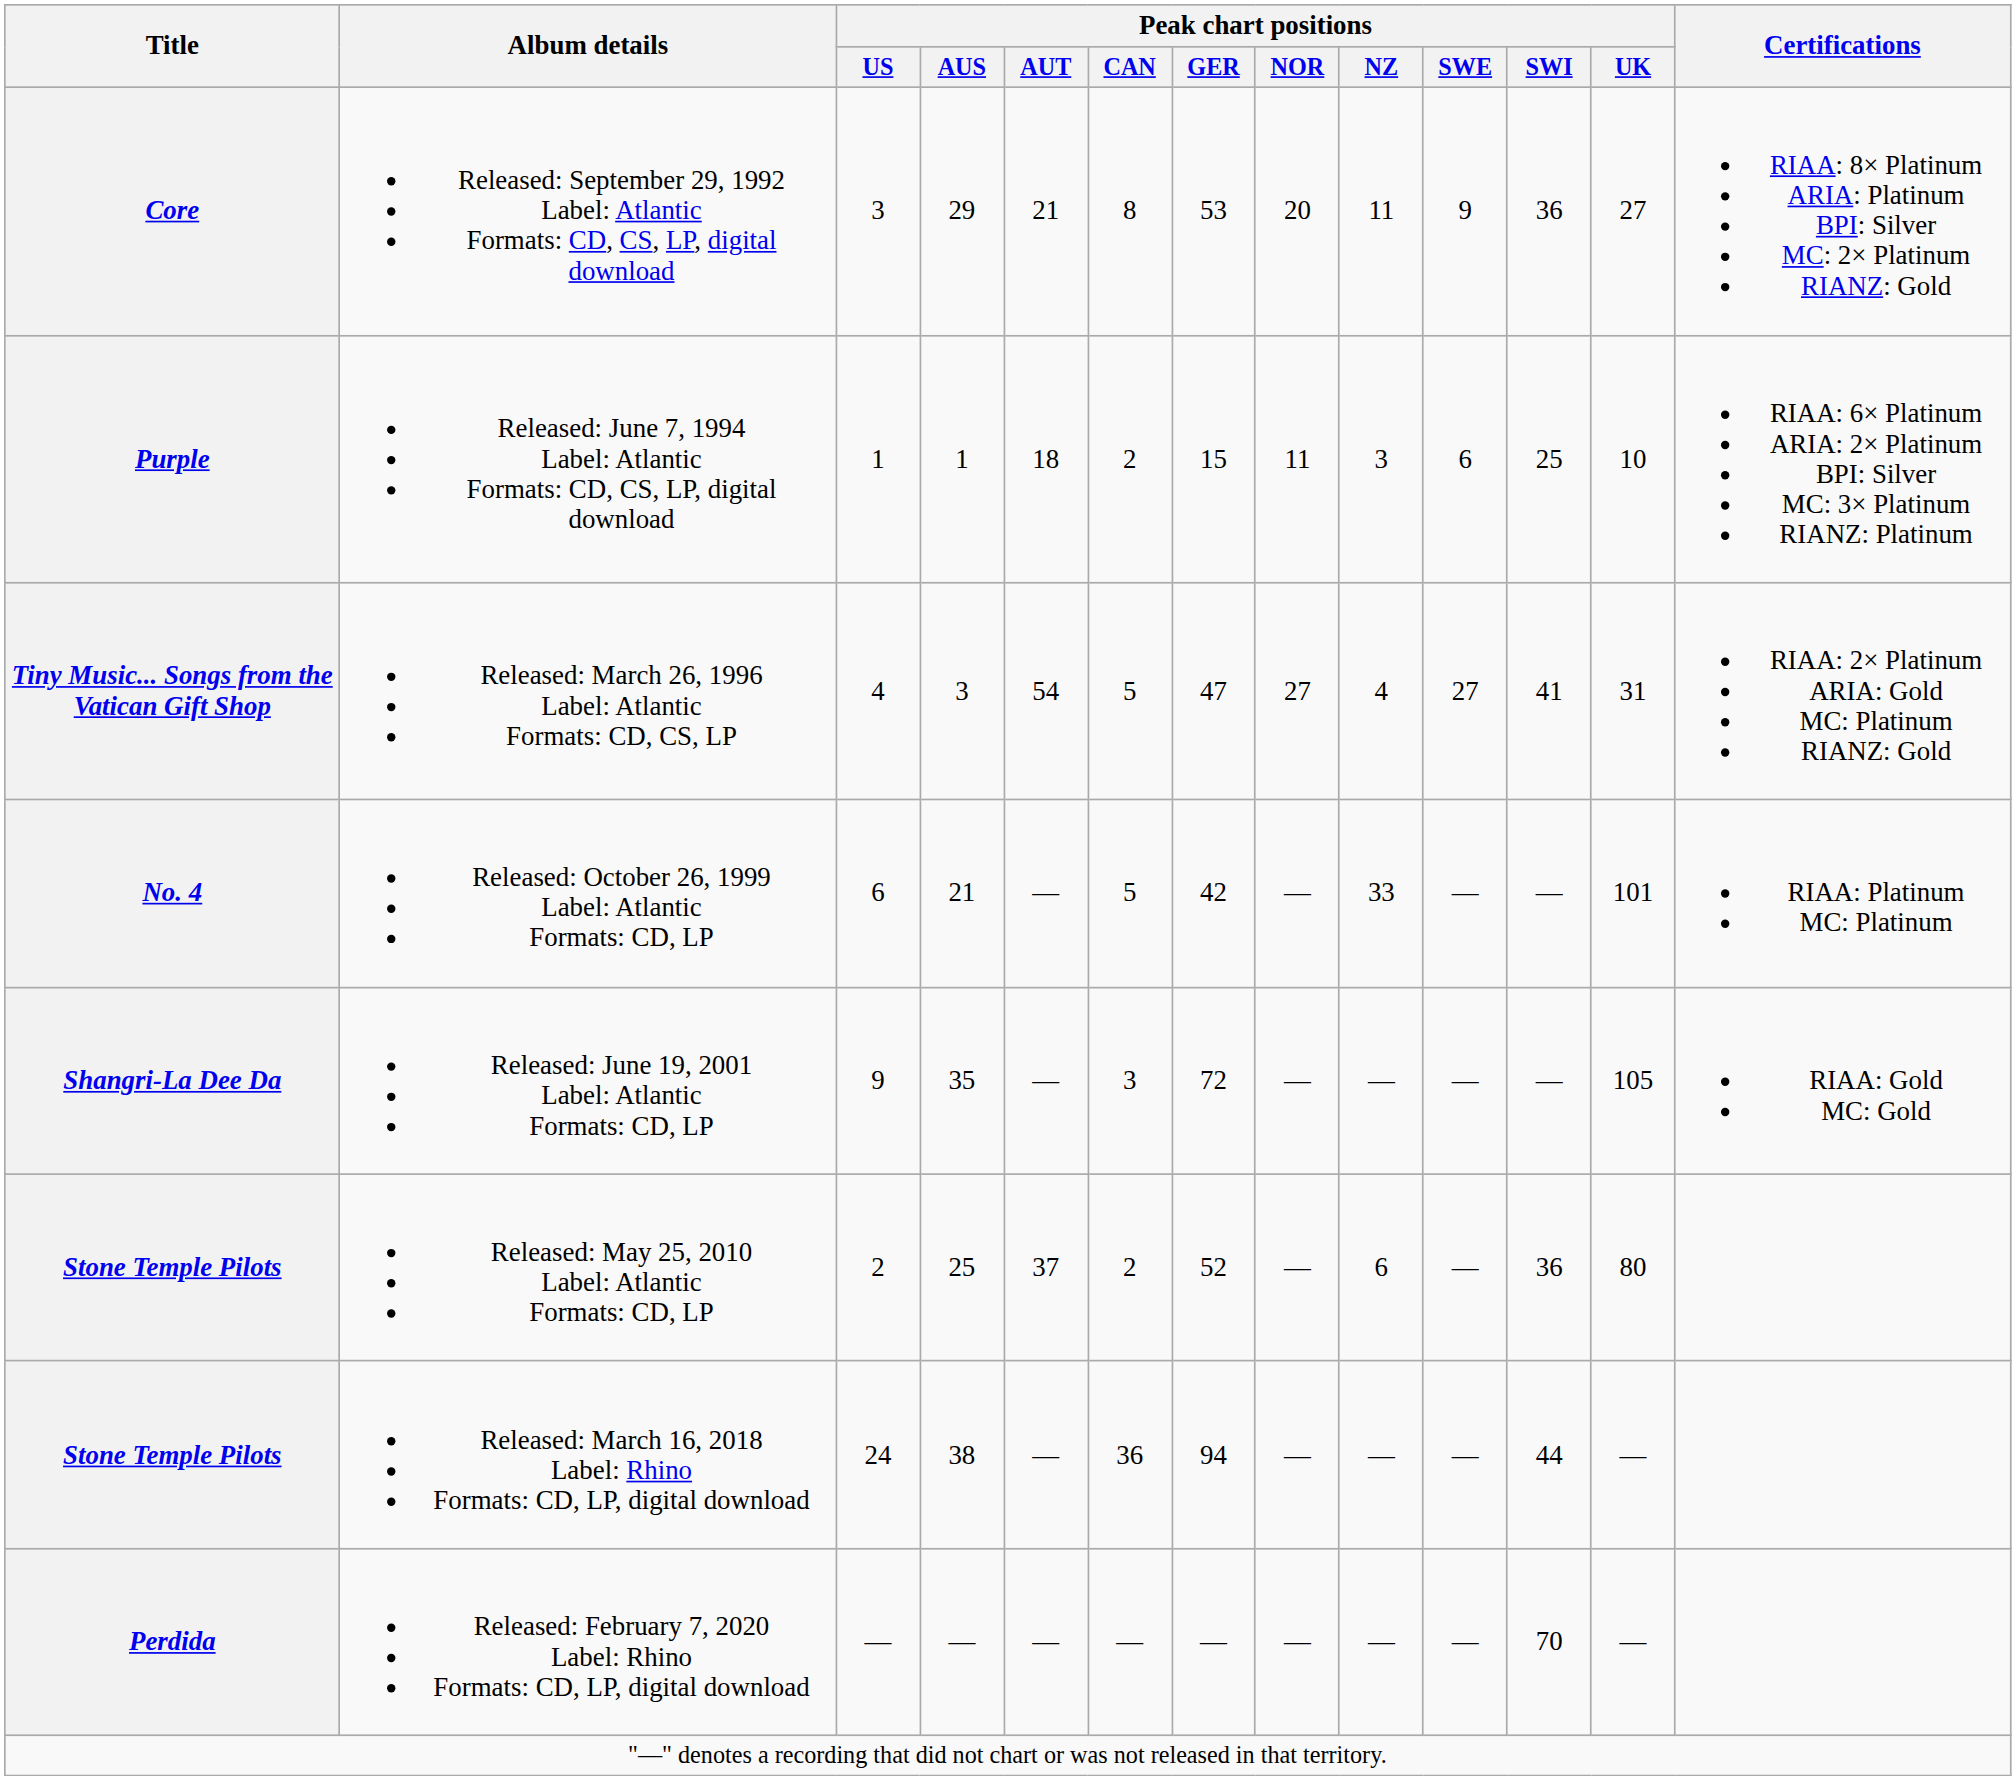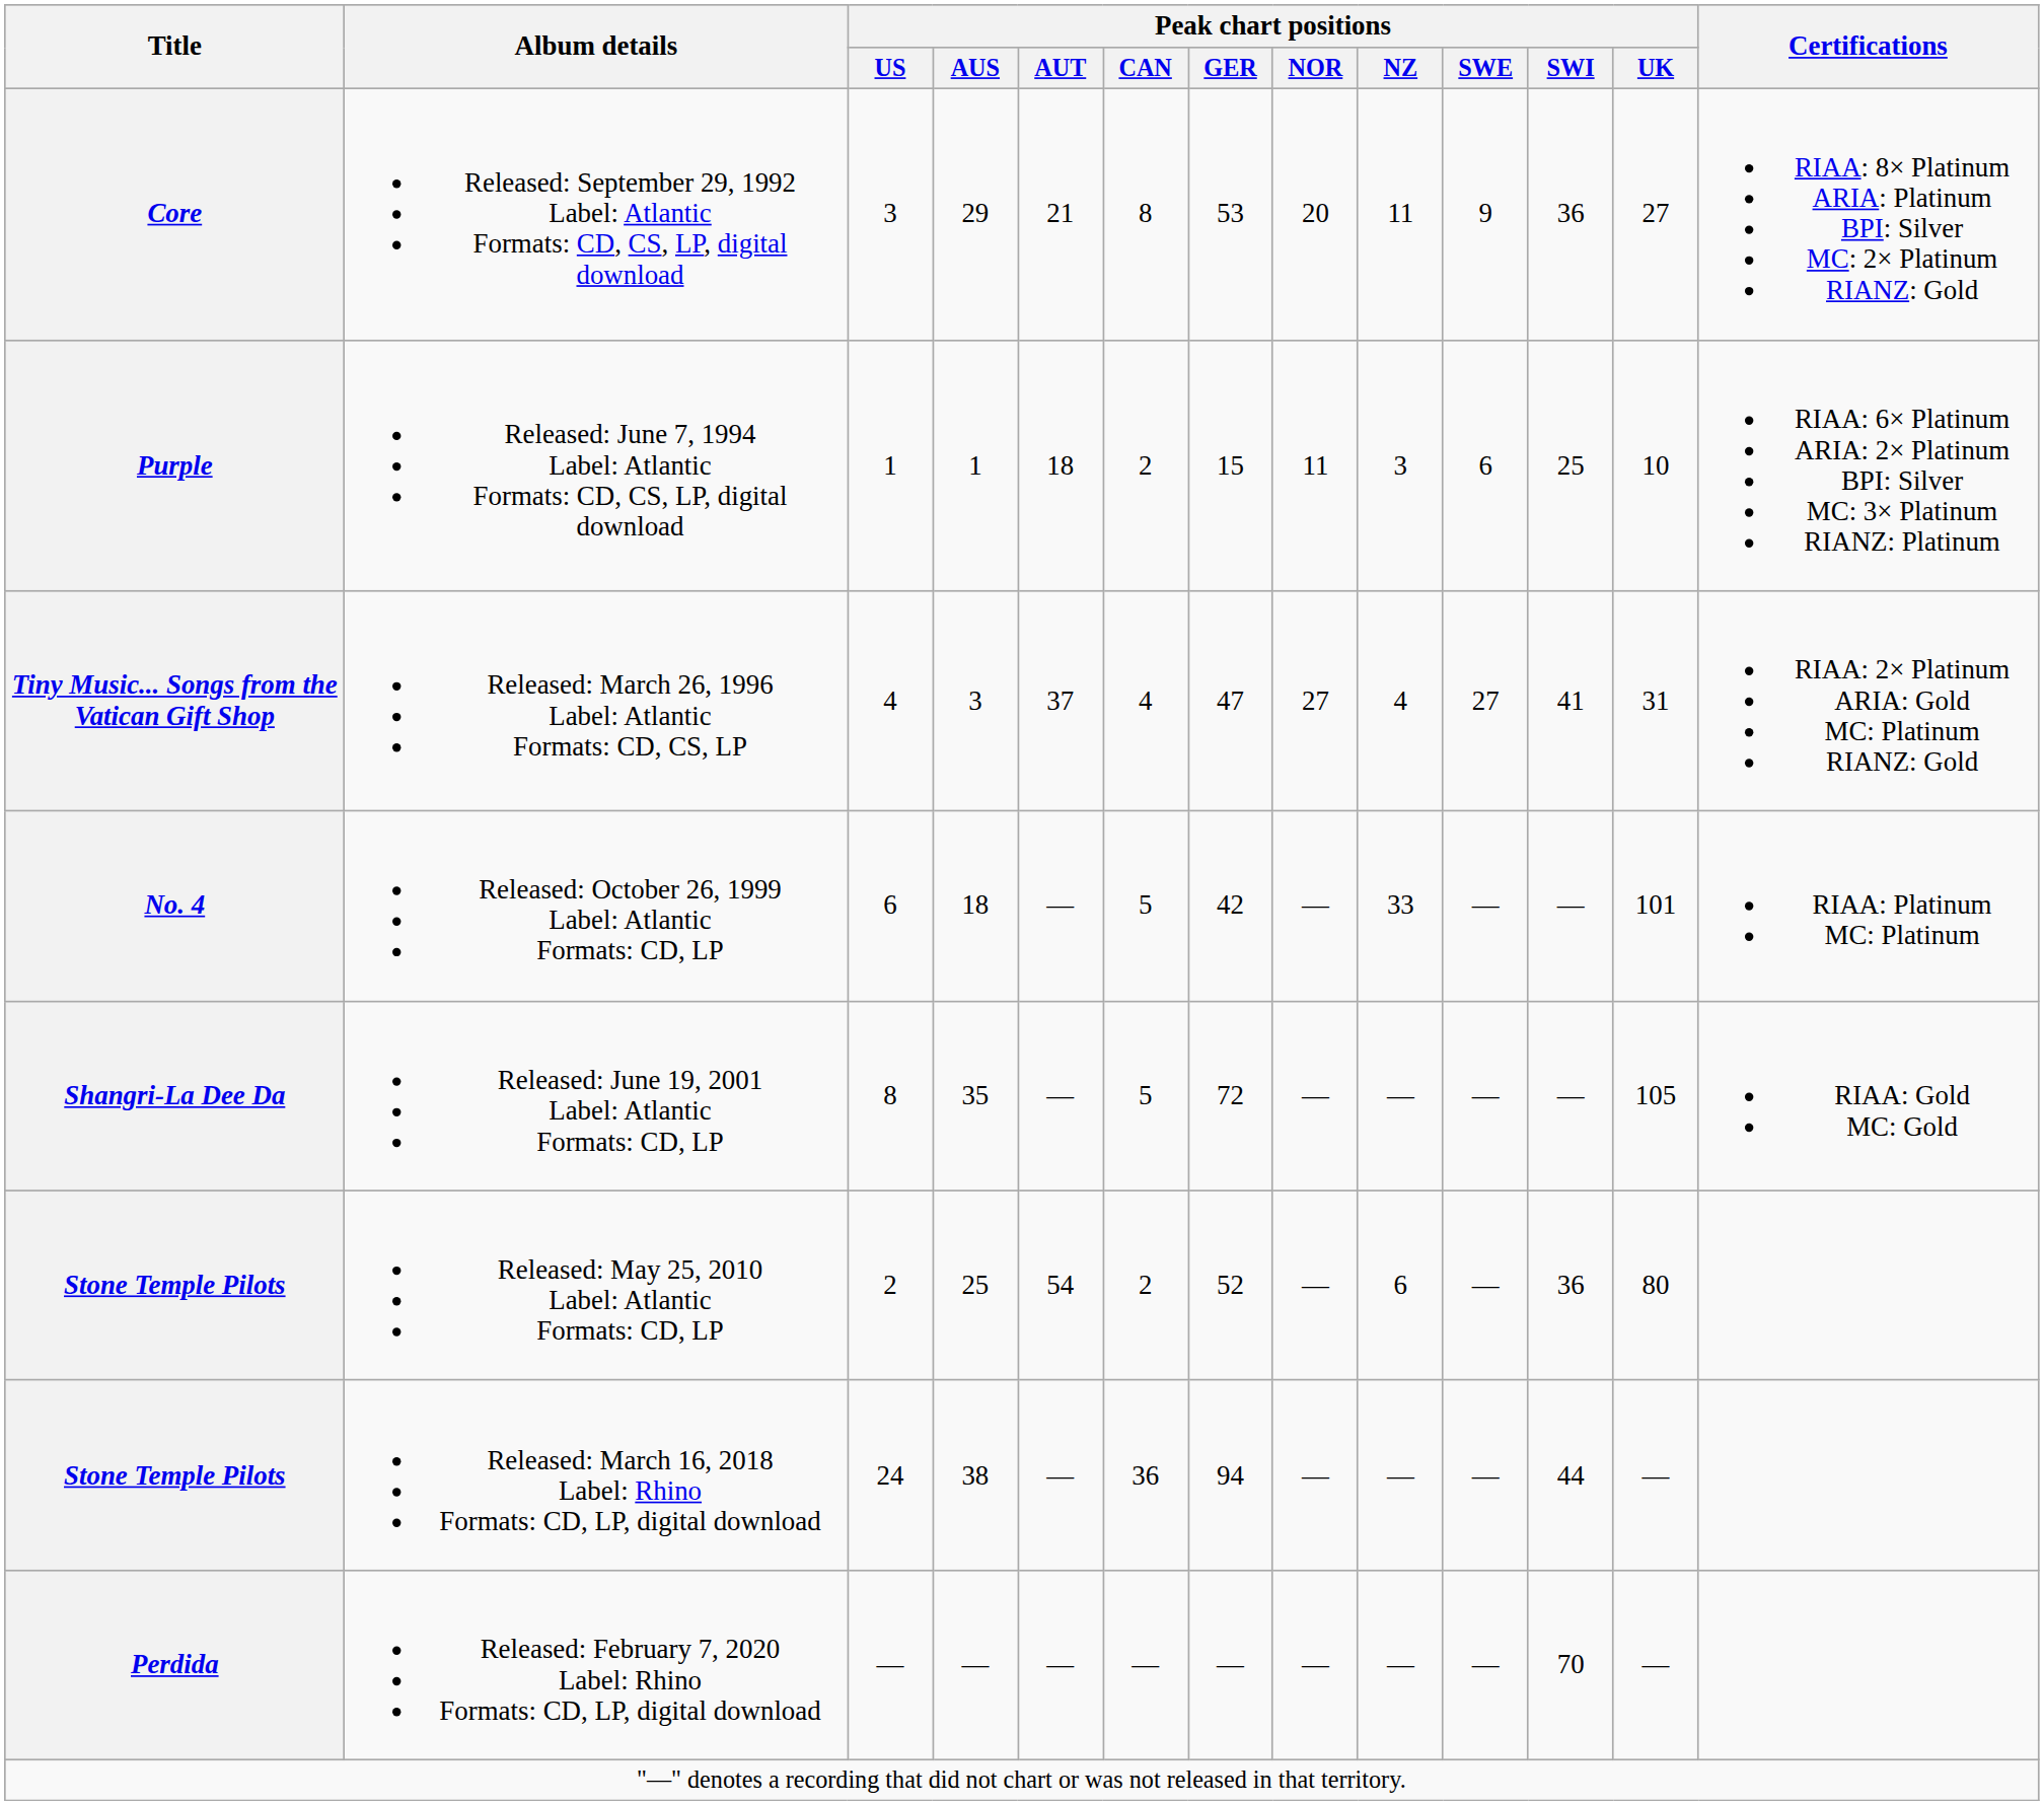Released: March 26, 1996 Label: Atlantic Formats: CD, CS, LP | Peak chart positions / AUT: 54 -> 37
Released: March 26, 1996 Label: Atlantic Formats: CD, CS, LP | Peak chart positions / CAN: 5 -> 4
Released: October 26, 1999 Label: Atlantic Formats: CD, LP | Peak chart positions / AUS: 21 -> 18
Released: June 19, 2001 Label: Atlantic Formats: CD, LP | Peak chart positions / US: 9 -> 8
Released: June 19, 2001 Label: Atlantic Formats: CD, LP | Peak chart positions / CAN: 3 -> 5
Released: May 25, 2010 Label: Atlantic Formats: CD, LP | Peak chart positions / AUT: 37 -> 54
